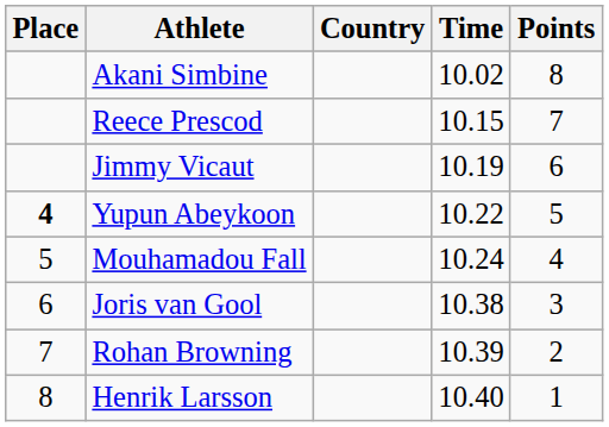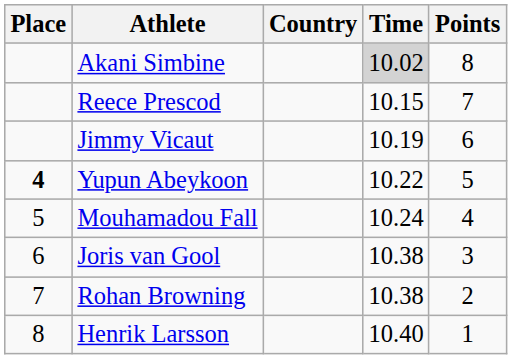Akani Simbine | Time: no background -> lightgrey background
Rohan Browning | Time: 10.39 -> 10.38
